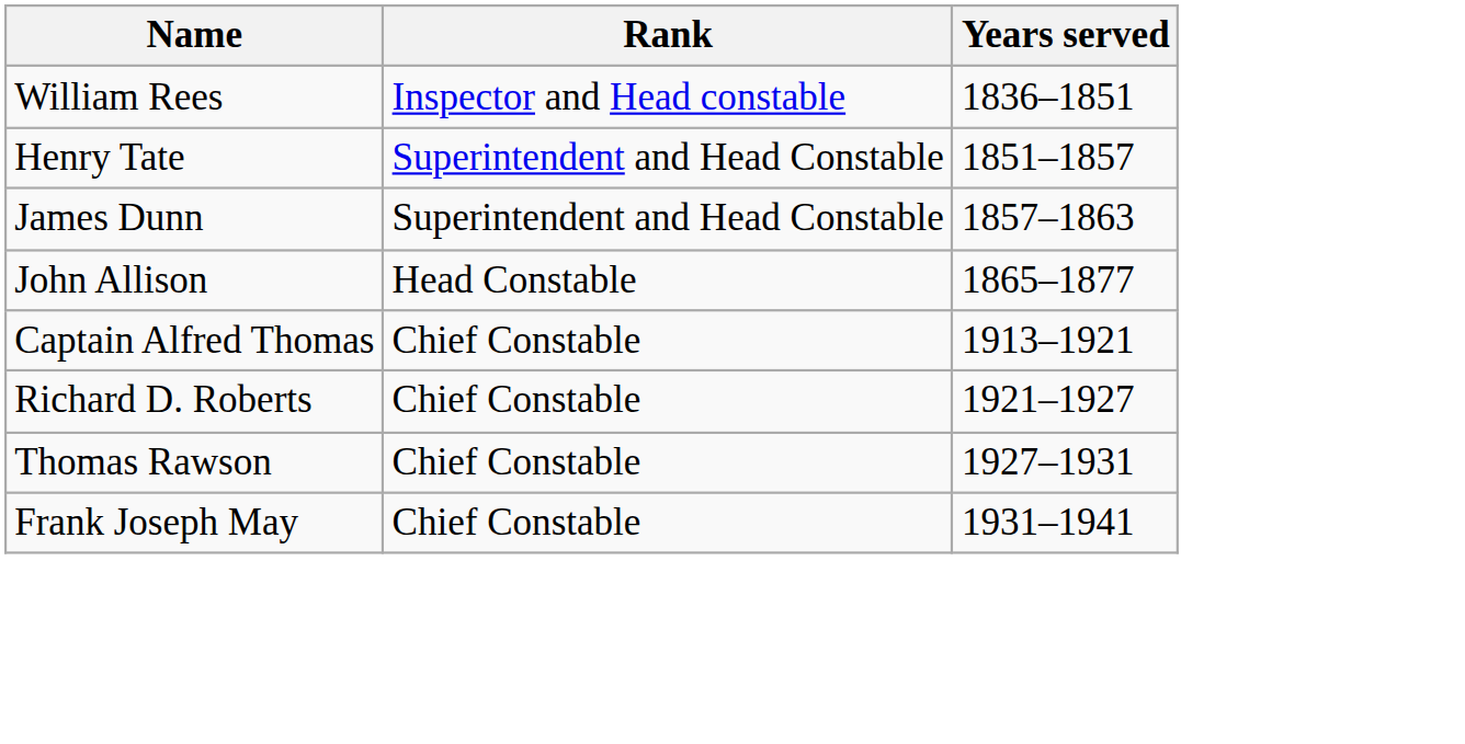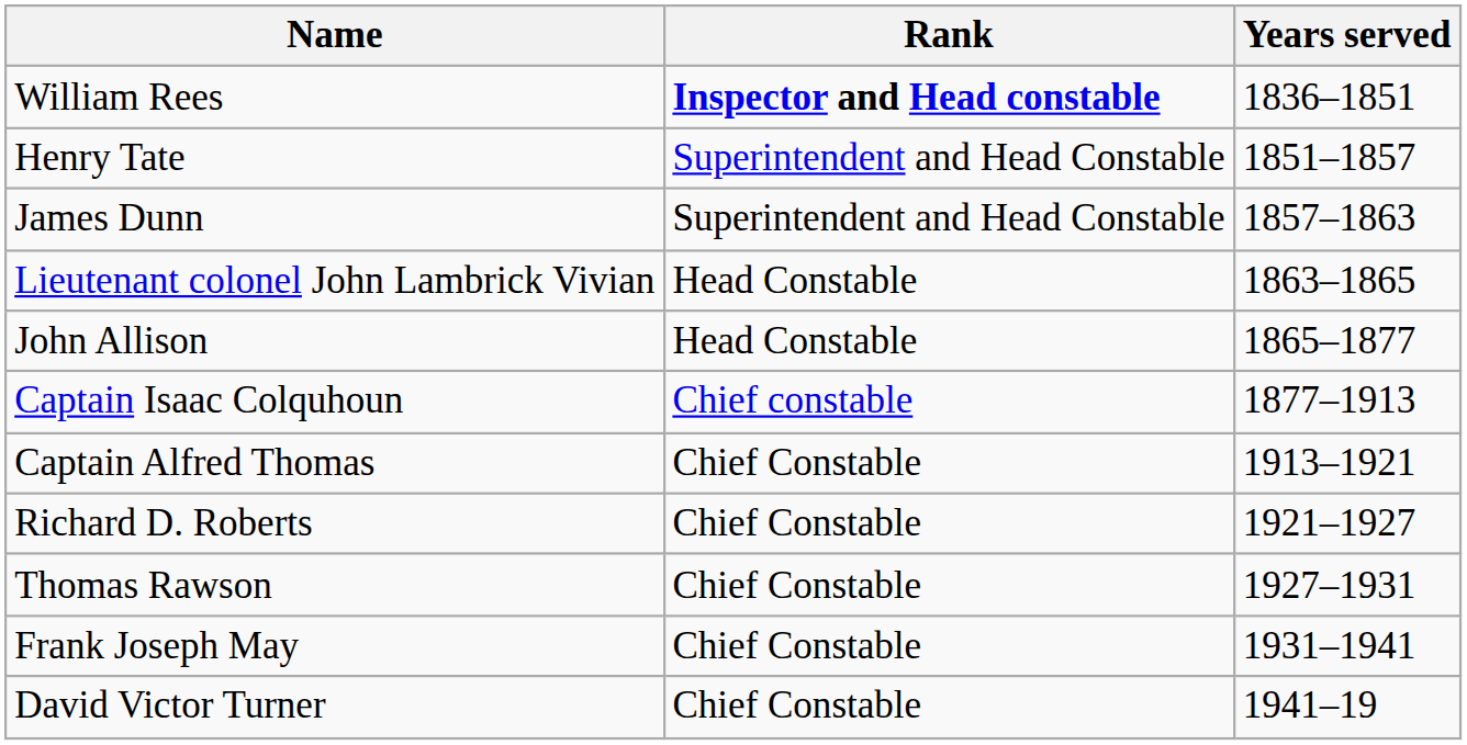William Rees | Rank: normal -> bold
+ row: Lieutenant colonel John Lambrick Vivian | Head Constable | 1863–1865
+ row: Captain Isaac Colquhoun | Chief constable | 1877–1913
+ row: David Victor Turner | Chief Constable | 1941–19
